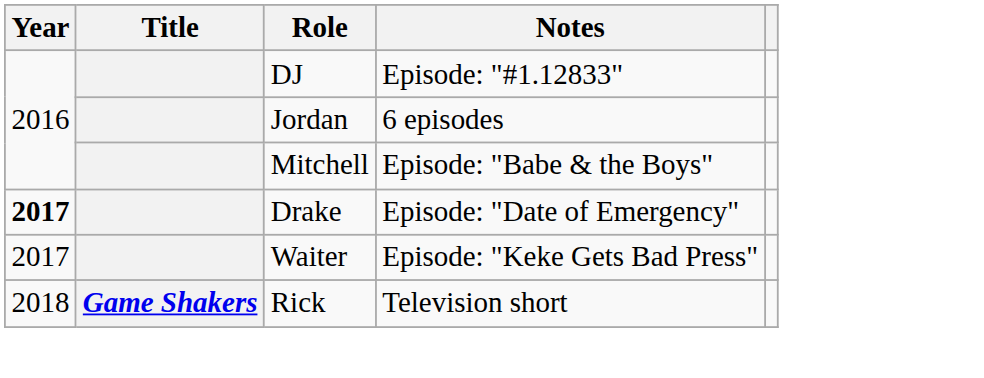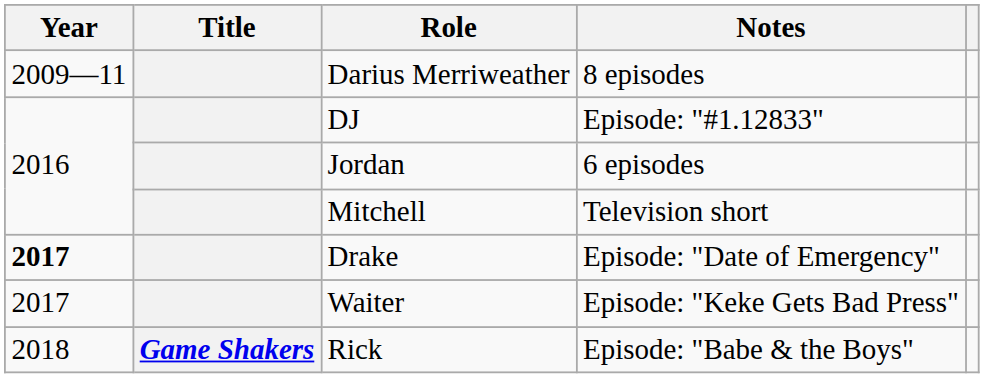+ row: 2009—11 | Darius Merriweather | 8 episodes
Mitchell | Notes: Episode: "Babe & the Boys" -> Television short
Rick | Notes: Television short -> Episode: "Babe & the Boys"
